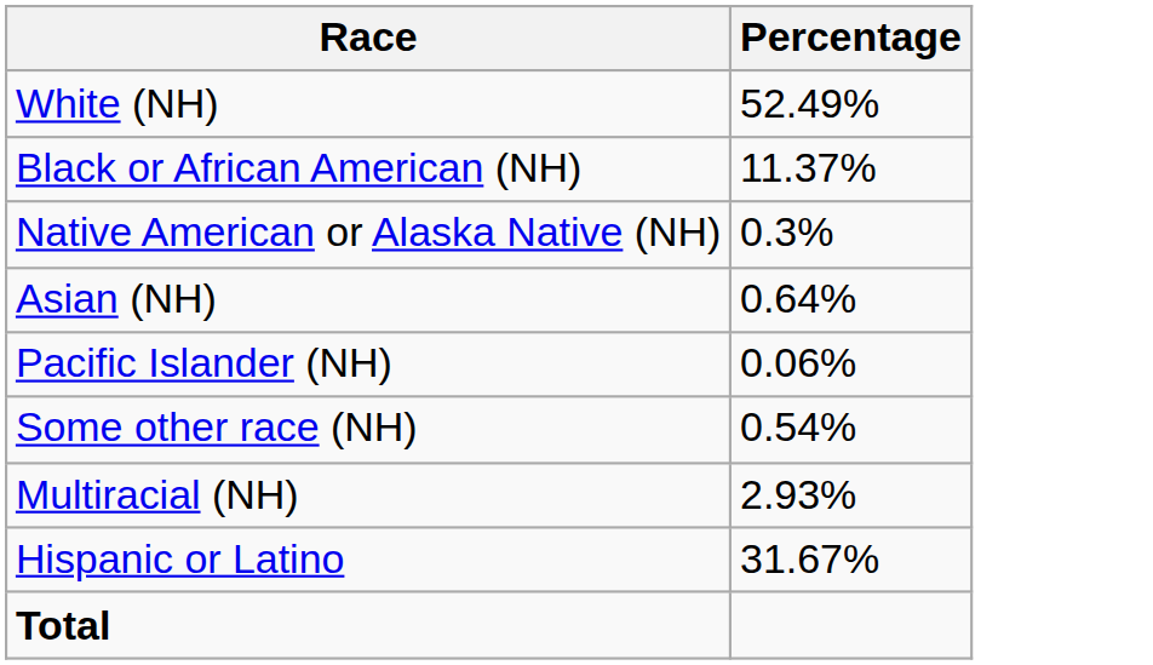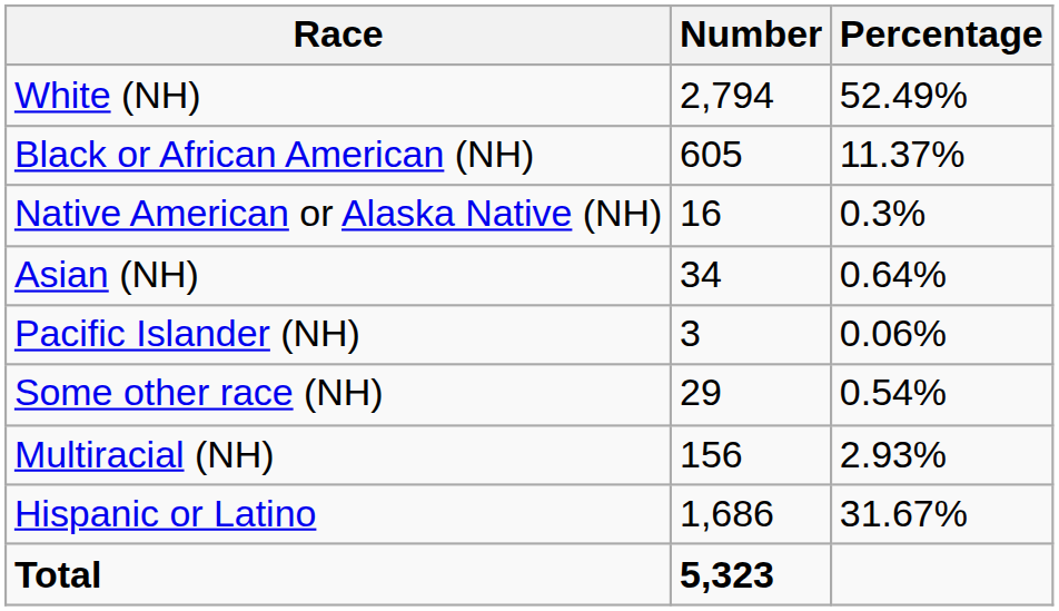+ column: Number | 2,794 | 605 | 16 | 34 | 3 | 29 | 156 | 1,686 | 5,323
